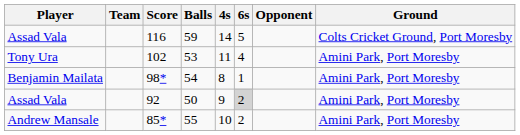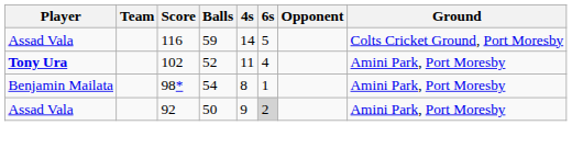102 | Player: normal -> bold
102 | Balls: 53 -> 52
- row: Andrew Mansale | 85* | 55 | 10 | 2 | Amini Park, Port Moresby
